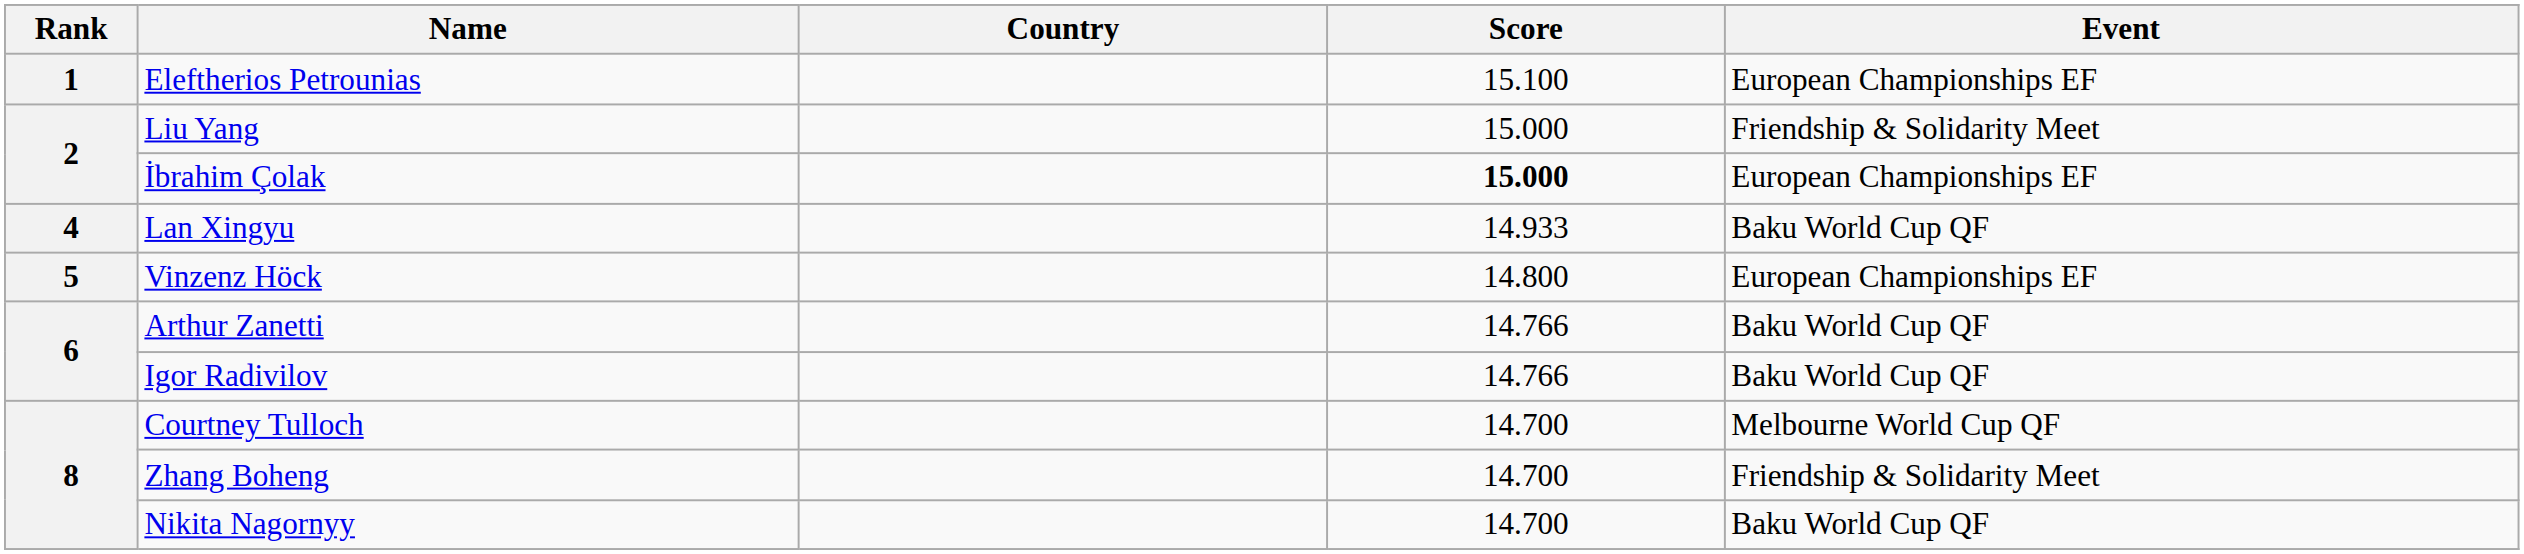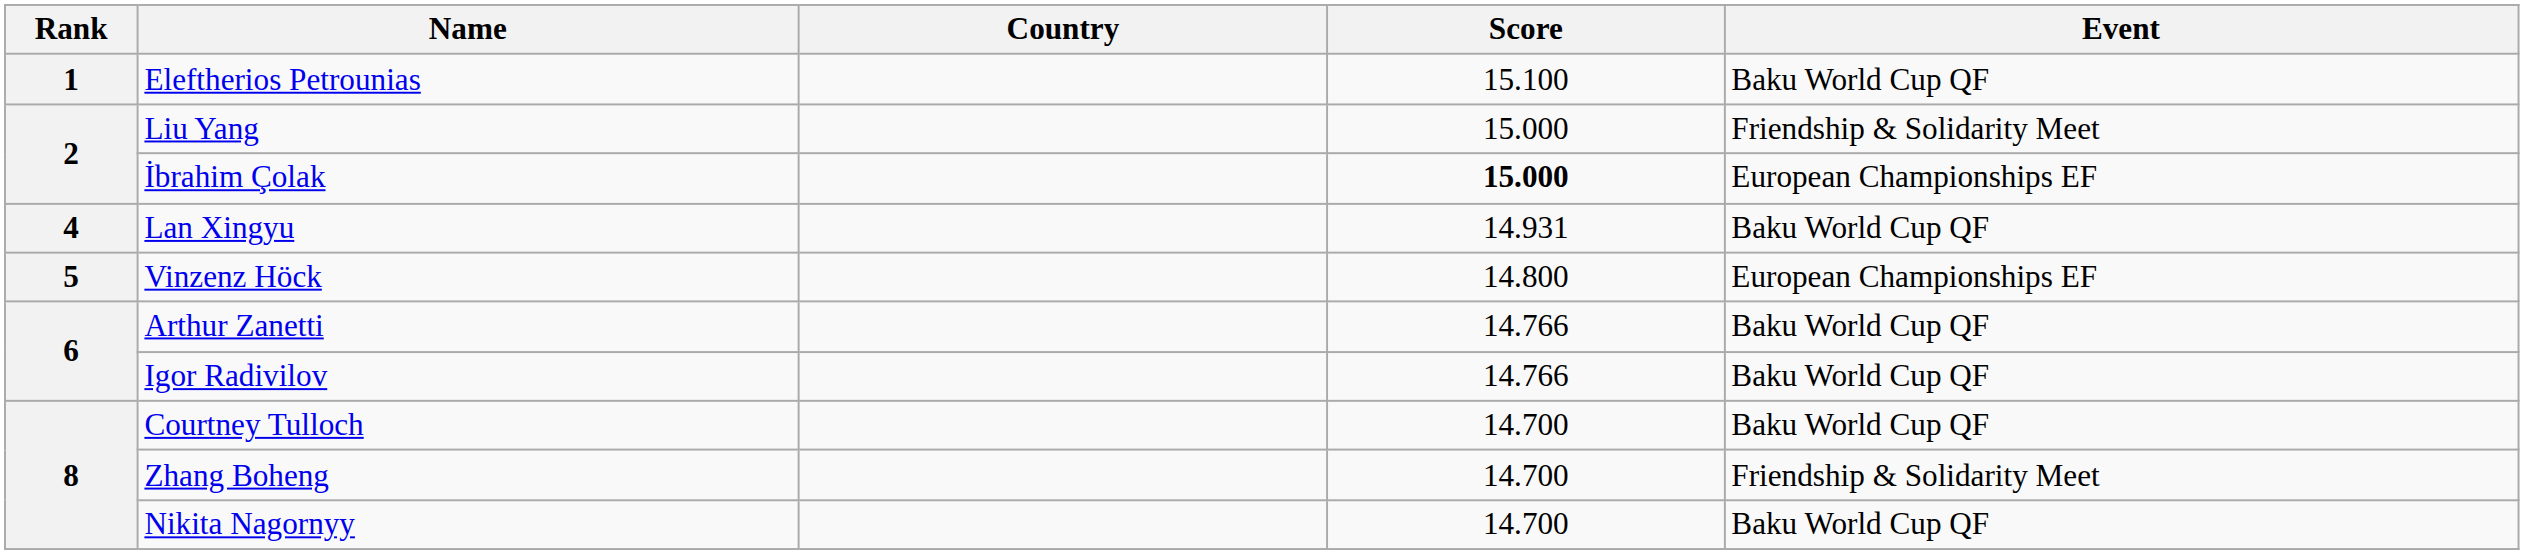Eleftherios Petrounias | Event: European Championships EF -> Baku World Cup QF
Lan Xingyu | Score: 14.933 -> 14.931
Courtney Tulloch | Event: Melbourne World Cup QF -> Baku World Cup QF
